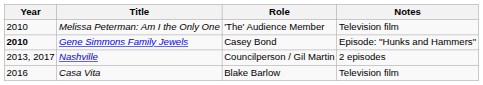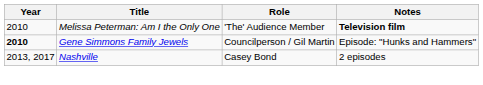Melissa Peterman: Am I the Only One | Notes: normal -> bold
Gene Simmons Family Jewels | Role: Casey Bond -> Councilperson / Gil Martin
Nashville | Role: Councilperson / Gil Martin -> Casey Bond
- row: 2016 | Casa Vita | Blake Barlow | Television film
